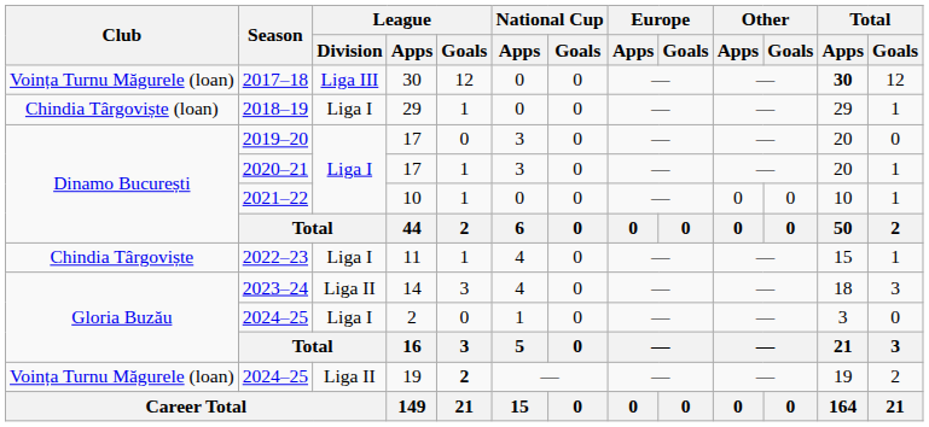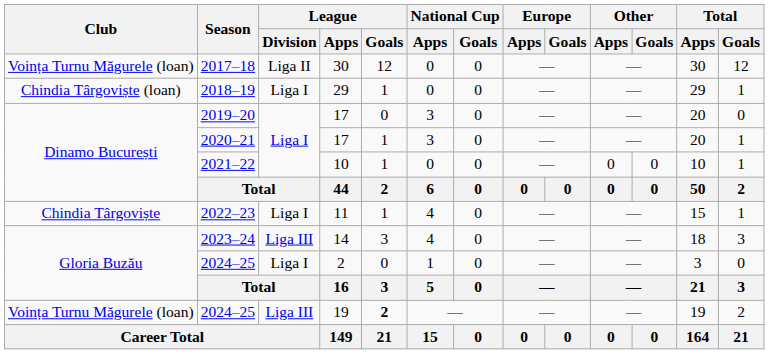2017–18 | League / Division: Liga III -> Liga II
2017–18 | Total / Apps: bold -> normal
2023–24 | League / Division: Liga II -> Liga III
2024–25 / 19 | League / Division: Liga II -> Liga III
